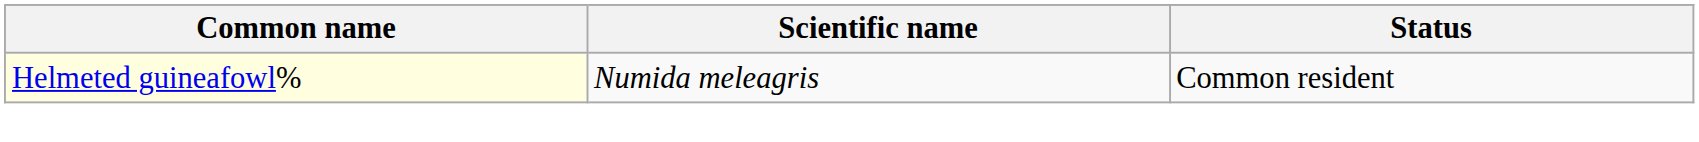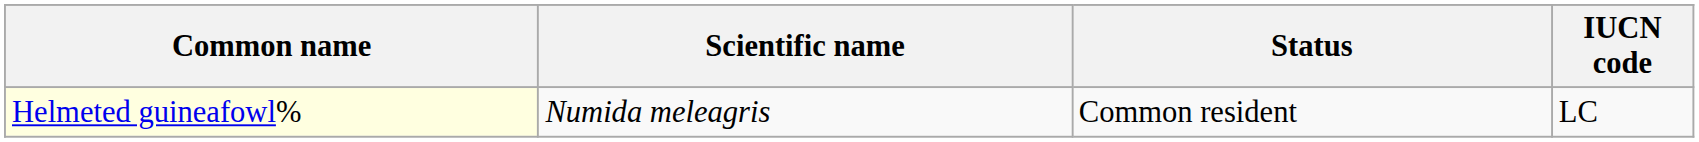+ column: IUCN code | LC
